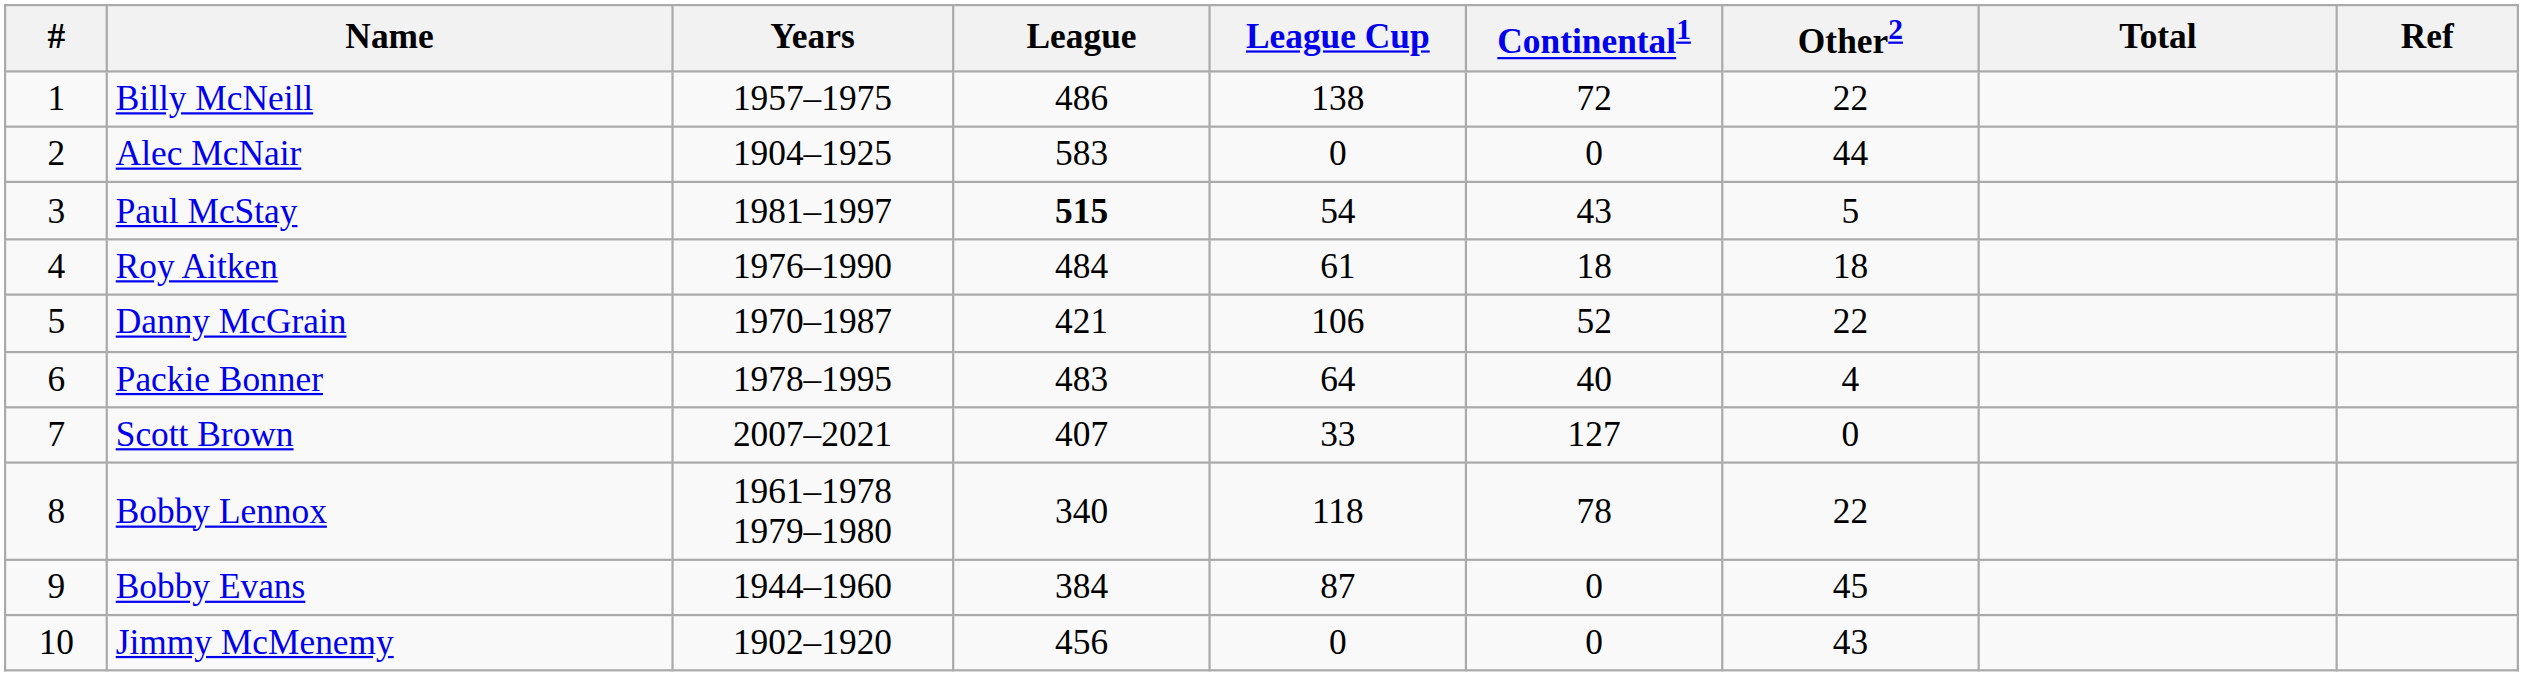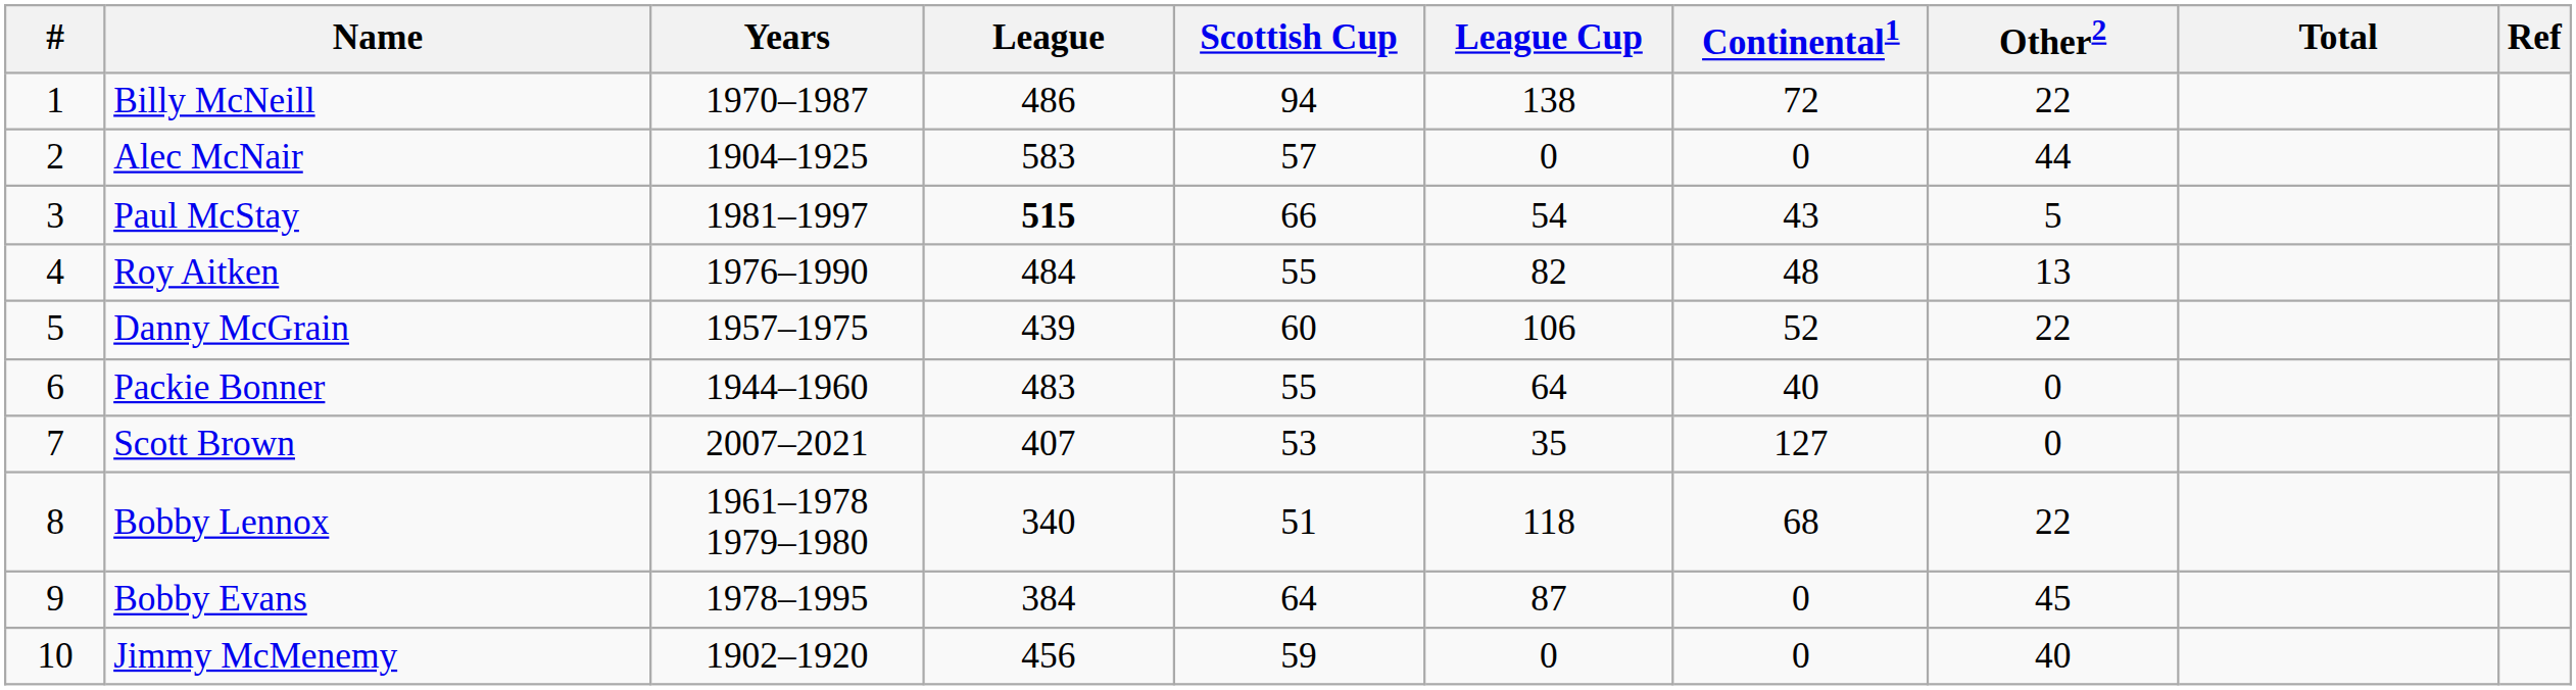+ column: Scottish Cup | 94 | 57 | 66 | 55 | 60 | 55 | 53 | 51 | 64 | 59
Billy McNeill | Years: 1957–1975 -> 1970–1987
Roy Aitken | League Cup: 61 -> 82
Roy Aitken | Continental1: 18 -> 48
Roy Aitken | Other2: 18 -> 13
Danny McGrain | Years: 1970–1987 -> 1957–1975
Danny McGrain | League: 421 -> 439
Packie Bonner | Years: 1978–1995 -> 1944–1960
Packie Bonner | Other2: 4 -> 0
Scott Brown | League Cup: 33 -> 35
Bobby Lennox | Continental1: 78 -> 68
Bobby Evans | Years: 1944–1960 -> 1978–1995
Jimmy McMenemy | Other2: 43 -> 40
